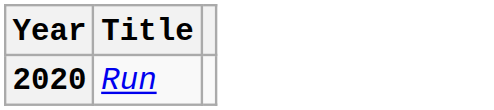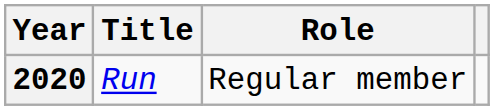+ column: Role | Regular member
